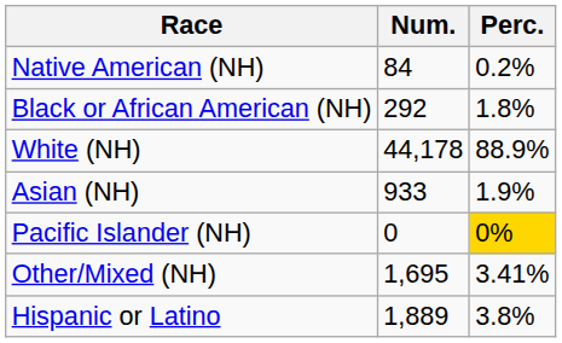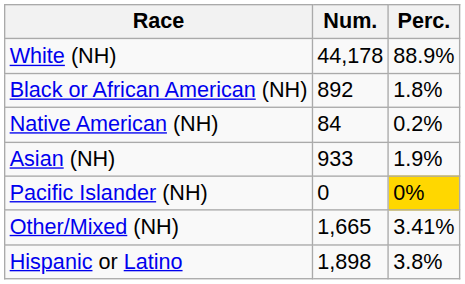rows swapped: White (NH) <-> Native American (NH)
Black or African American (NH) | Num.: 292 -> 892
Other/Mixed (NH) | Num.: 1,695 -> 1,665
Hispanic or Latino | Num.: 1,889 -> 1,898
